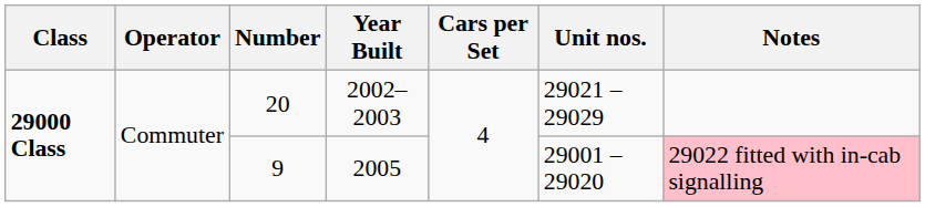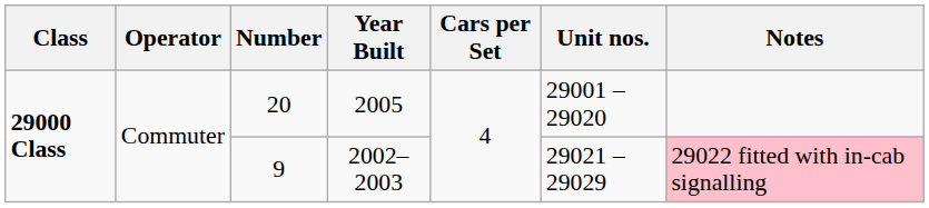20 | Year Built: 2002–2003 -> 2005
20 | Unit nos.: 29021 – 29029 -> 29001 – 29020
9 | Year Built: 2005 -> 2002–2003
9 | Unit nos.: 29001 – 29020 -> 29021 – 29029
